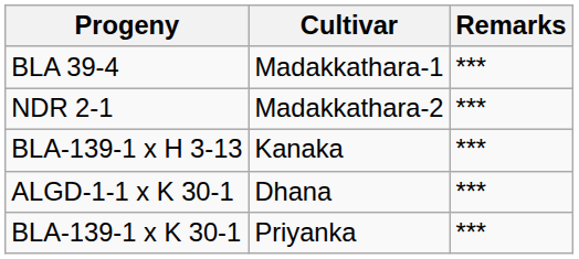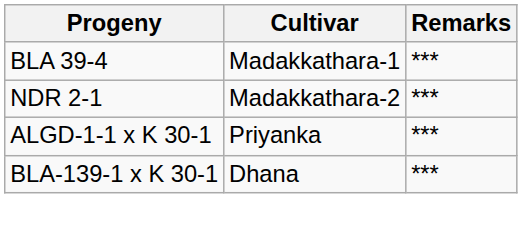- row: BLA-139-1 x H 3-13 | Kanaka | ***
ALGD-1-1 x K 30-1 | Cultivar: Dhana -> Priyanka
BLA-139-1 x K 30-1 | Cultivar: Priyanka -> Dhana
